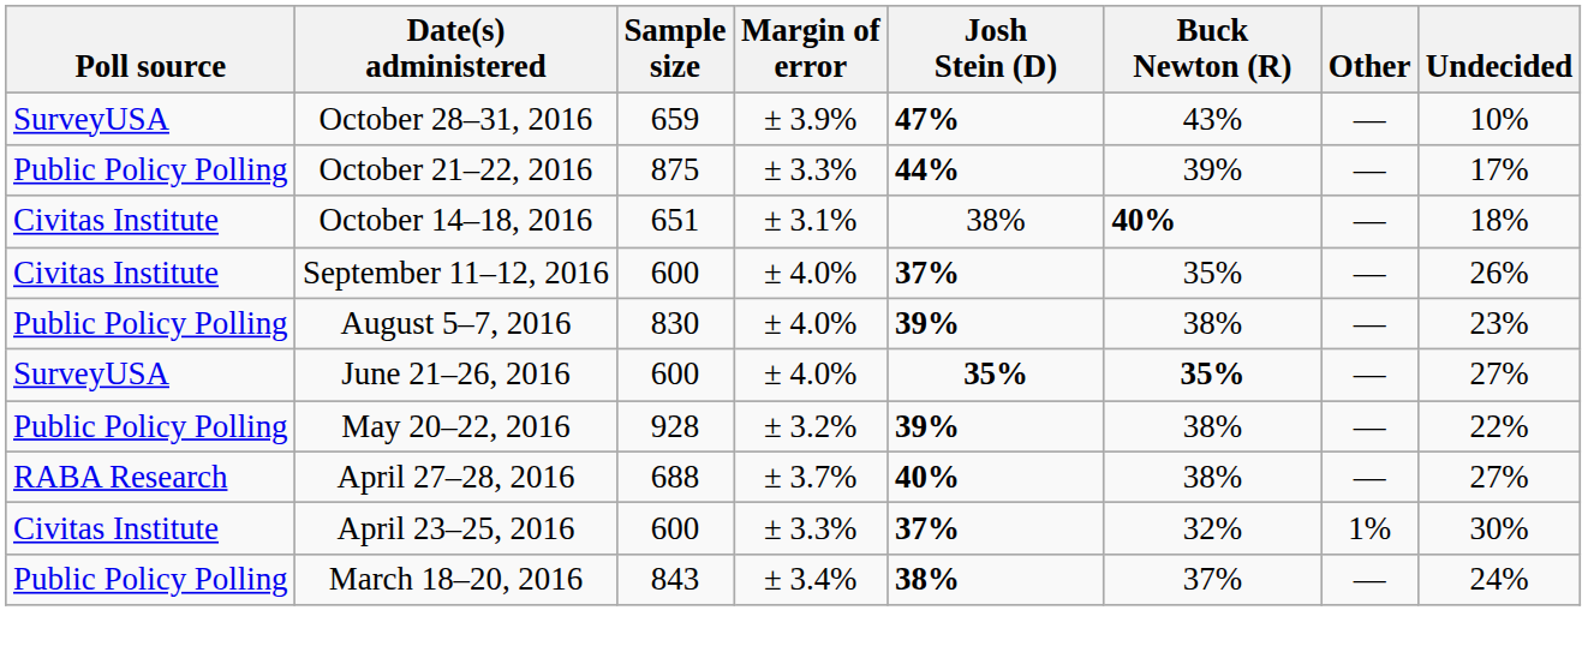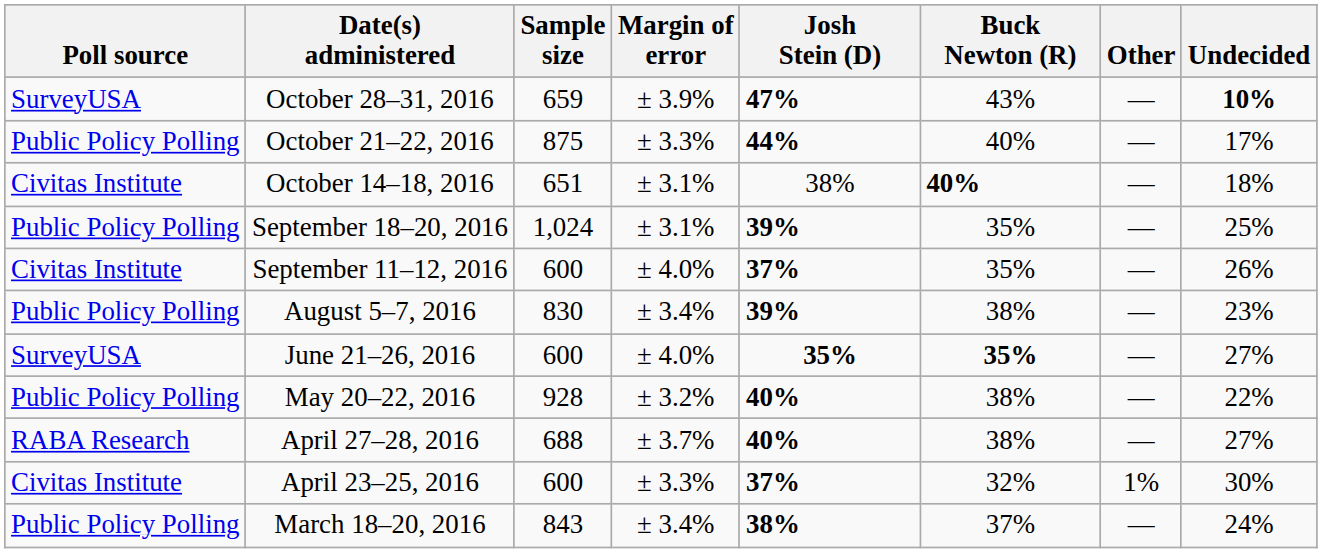October 28–31, 2016 | Undecided: normal -> bold
October 21–22, 2016 | Buck Newton (R): 39% -> 40%
+ row: Public Policy Polling | September 18–20, 2016 | 1,024 | ± 3.1% | 39% | 35% | — | 25%
August 5–7, 2016 | Margin of error: ± 4.0% -> ± 3.4%
May 20–22, 2016 | Josh Stein (D): 39% -> 40%
